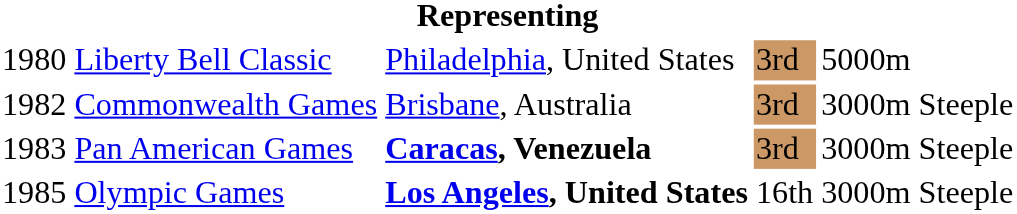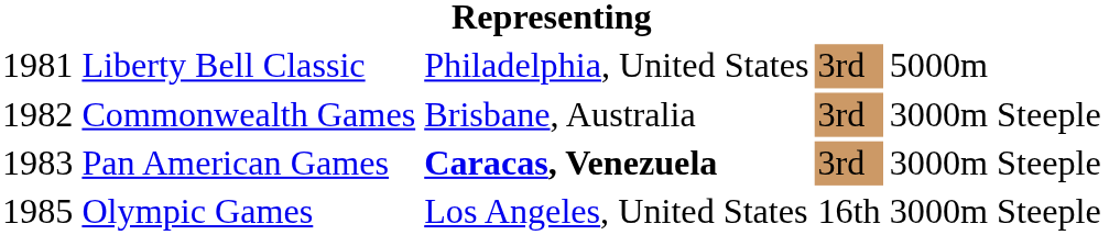Liberty Bell Classic | column 1: 1980 -> 1981
Olympic Games | column 3: bold -> normal
